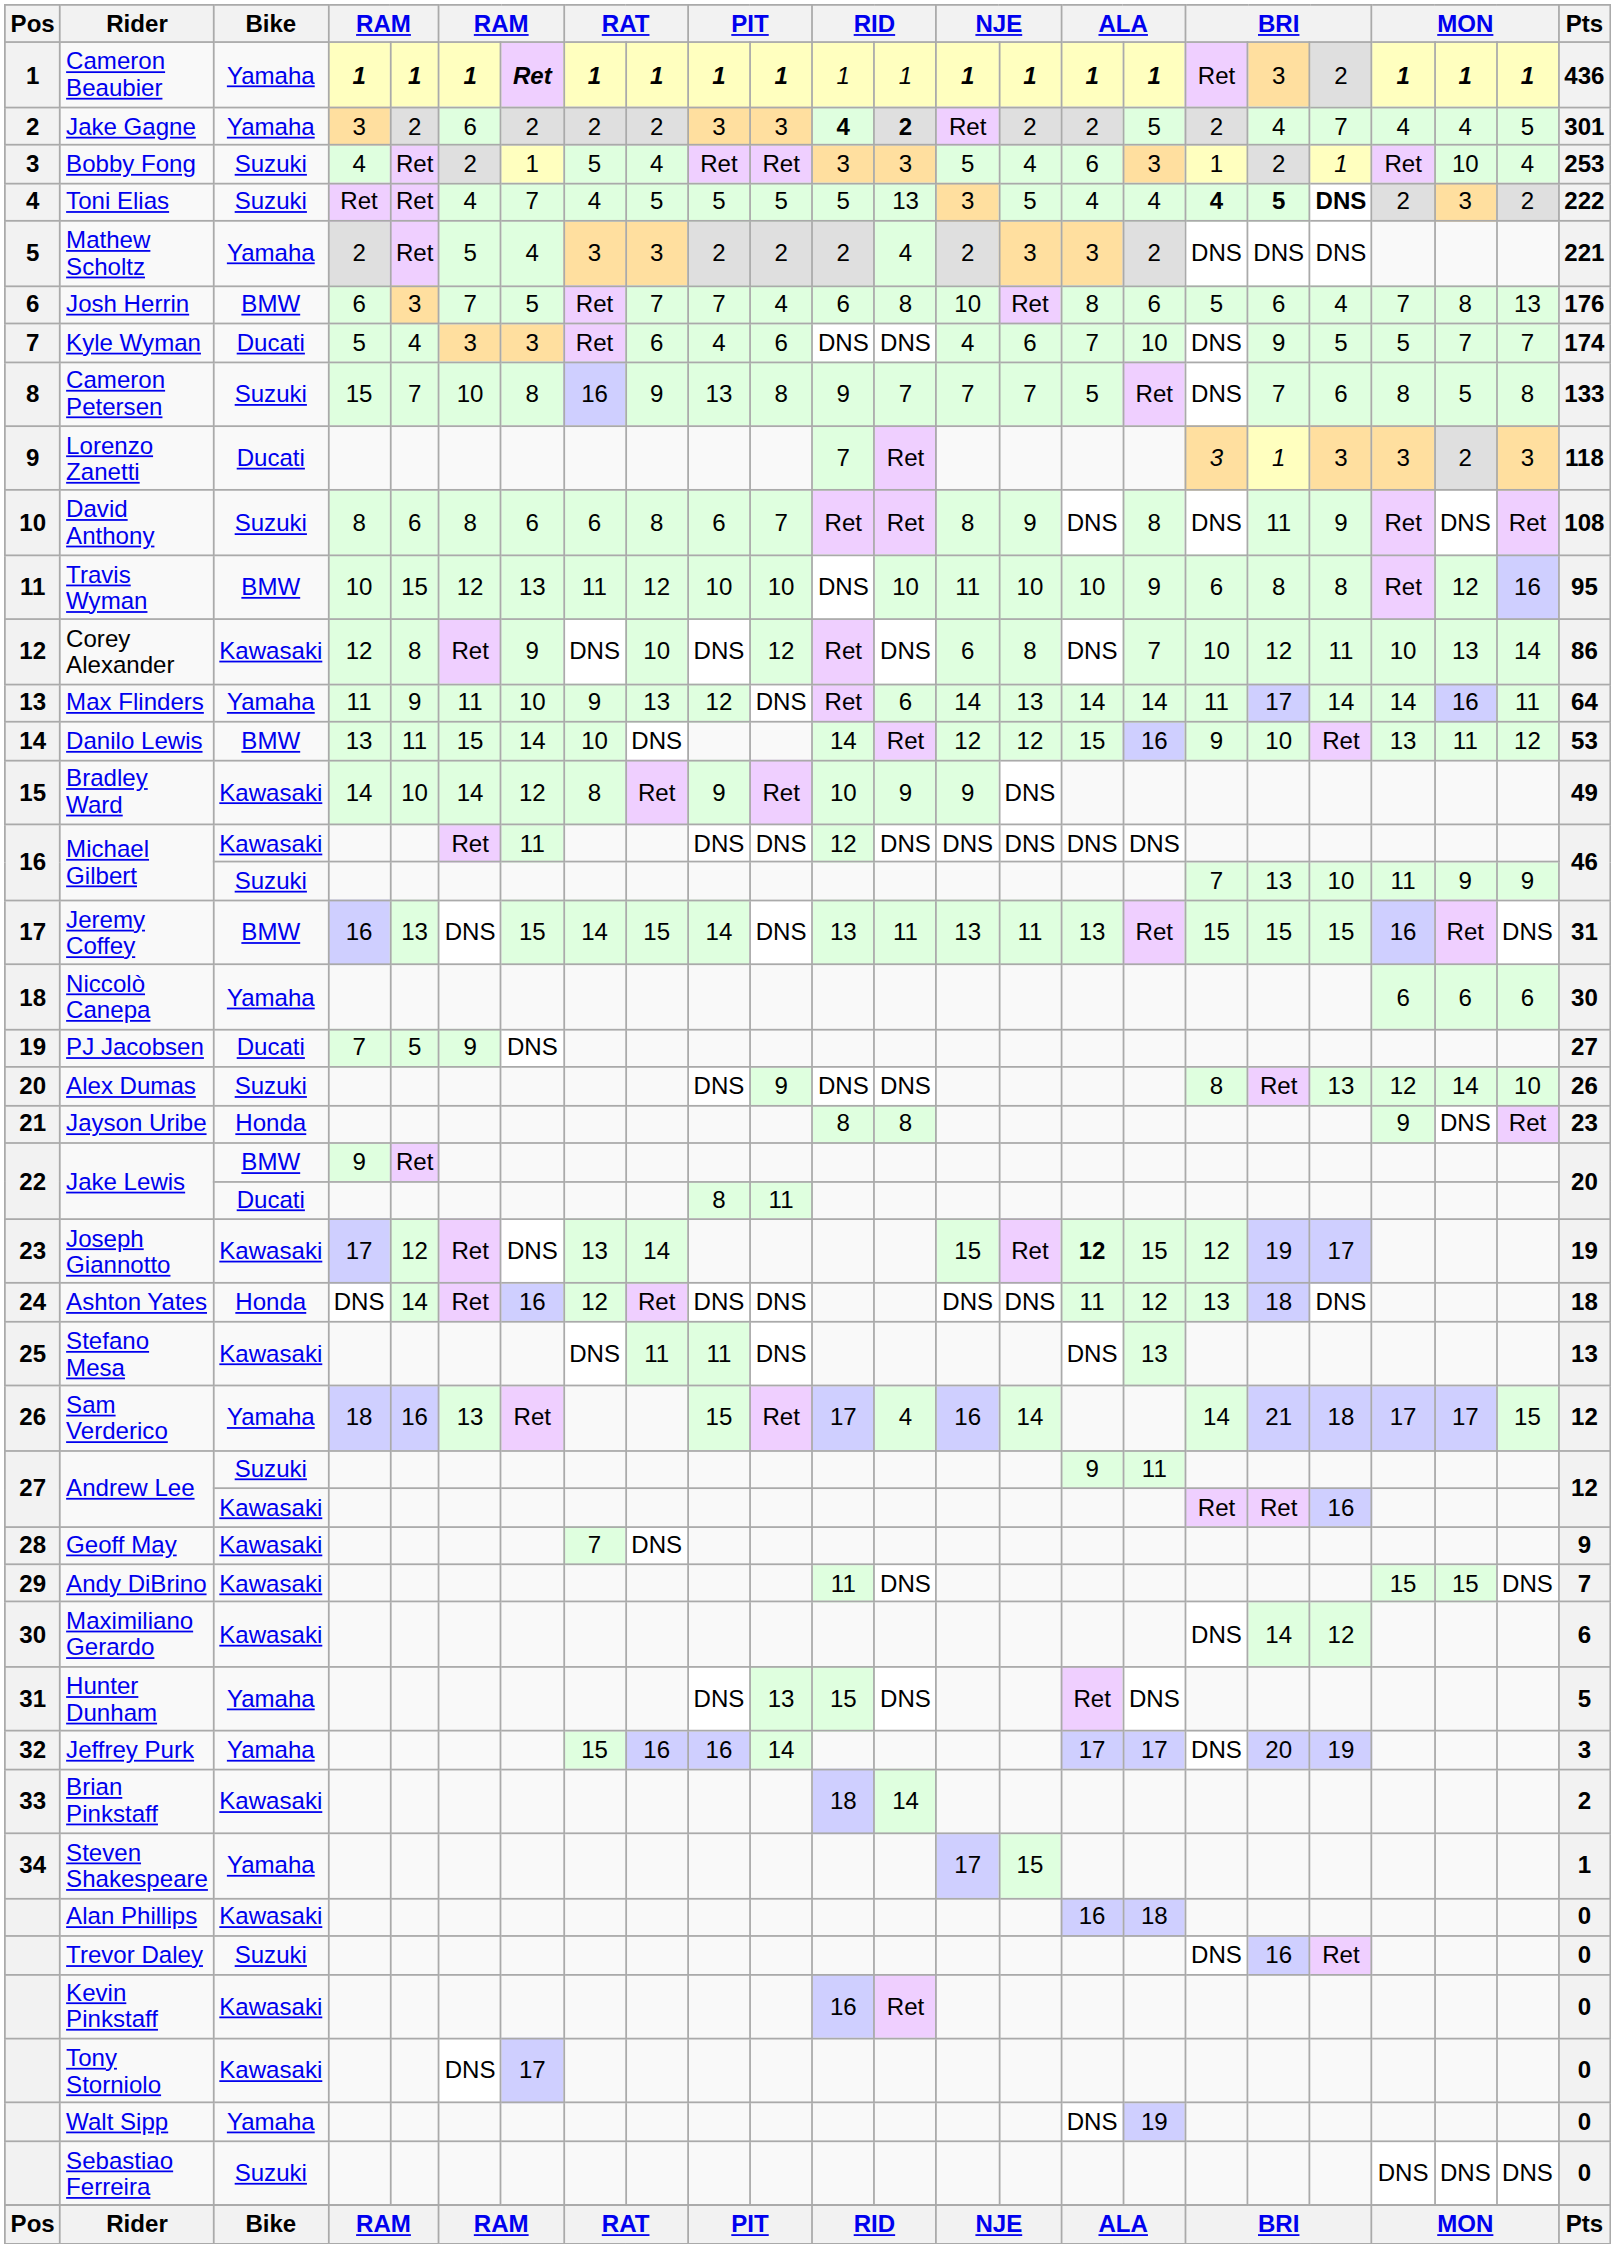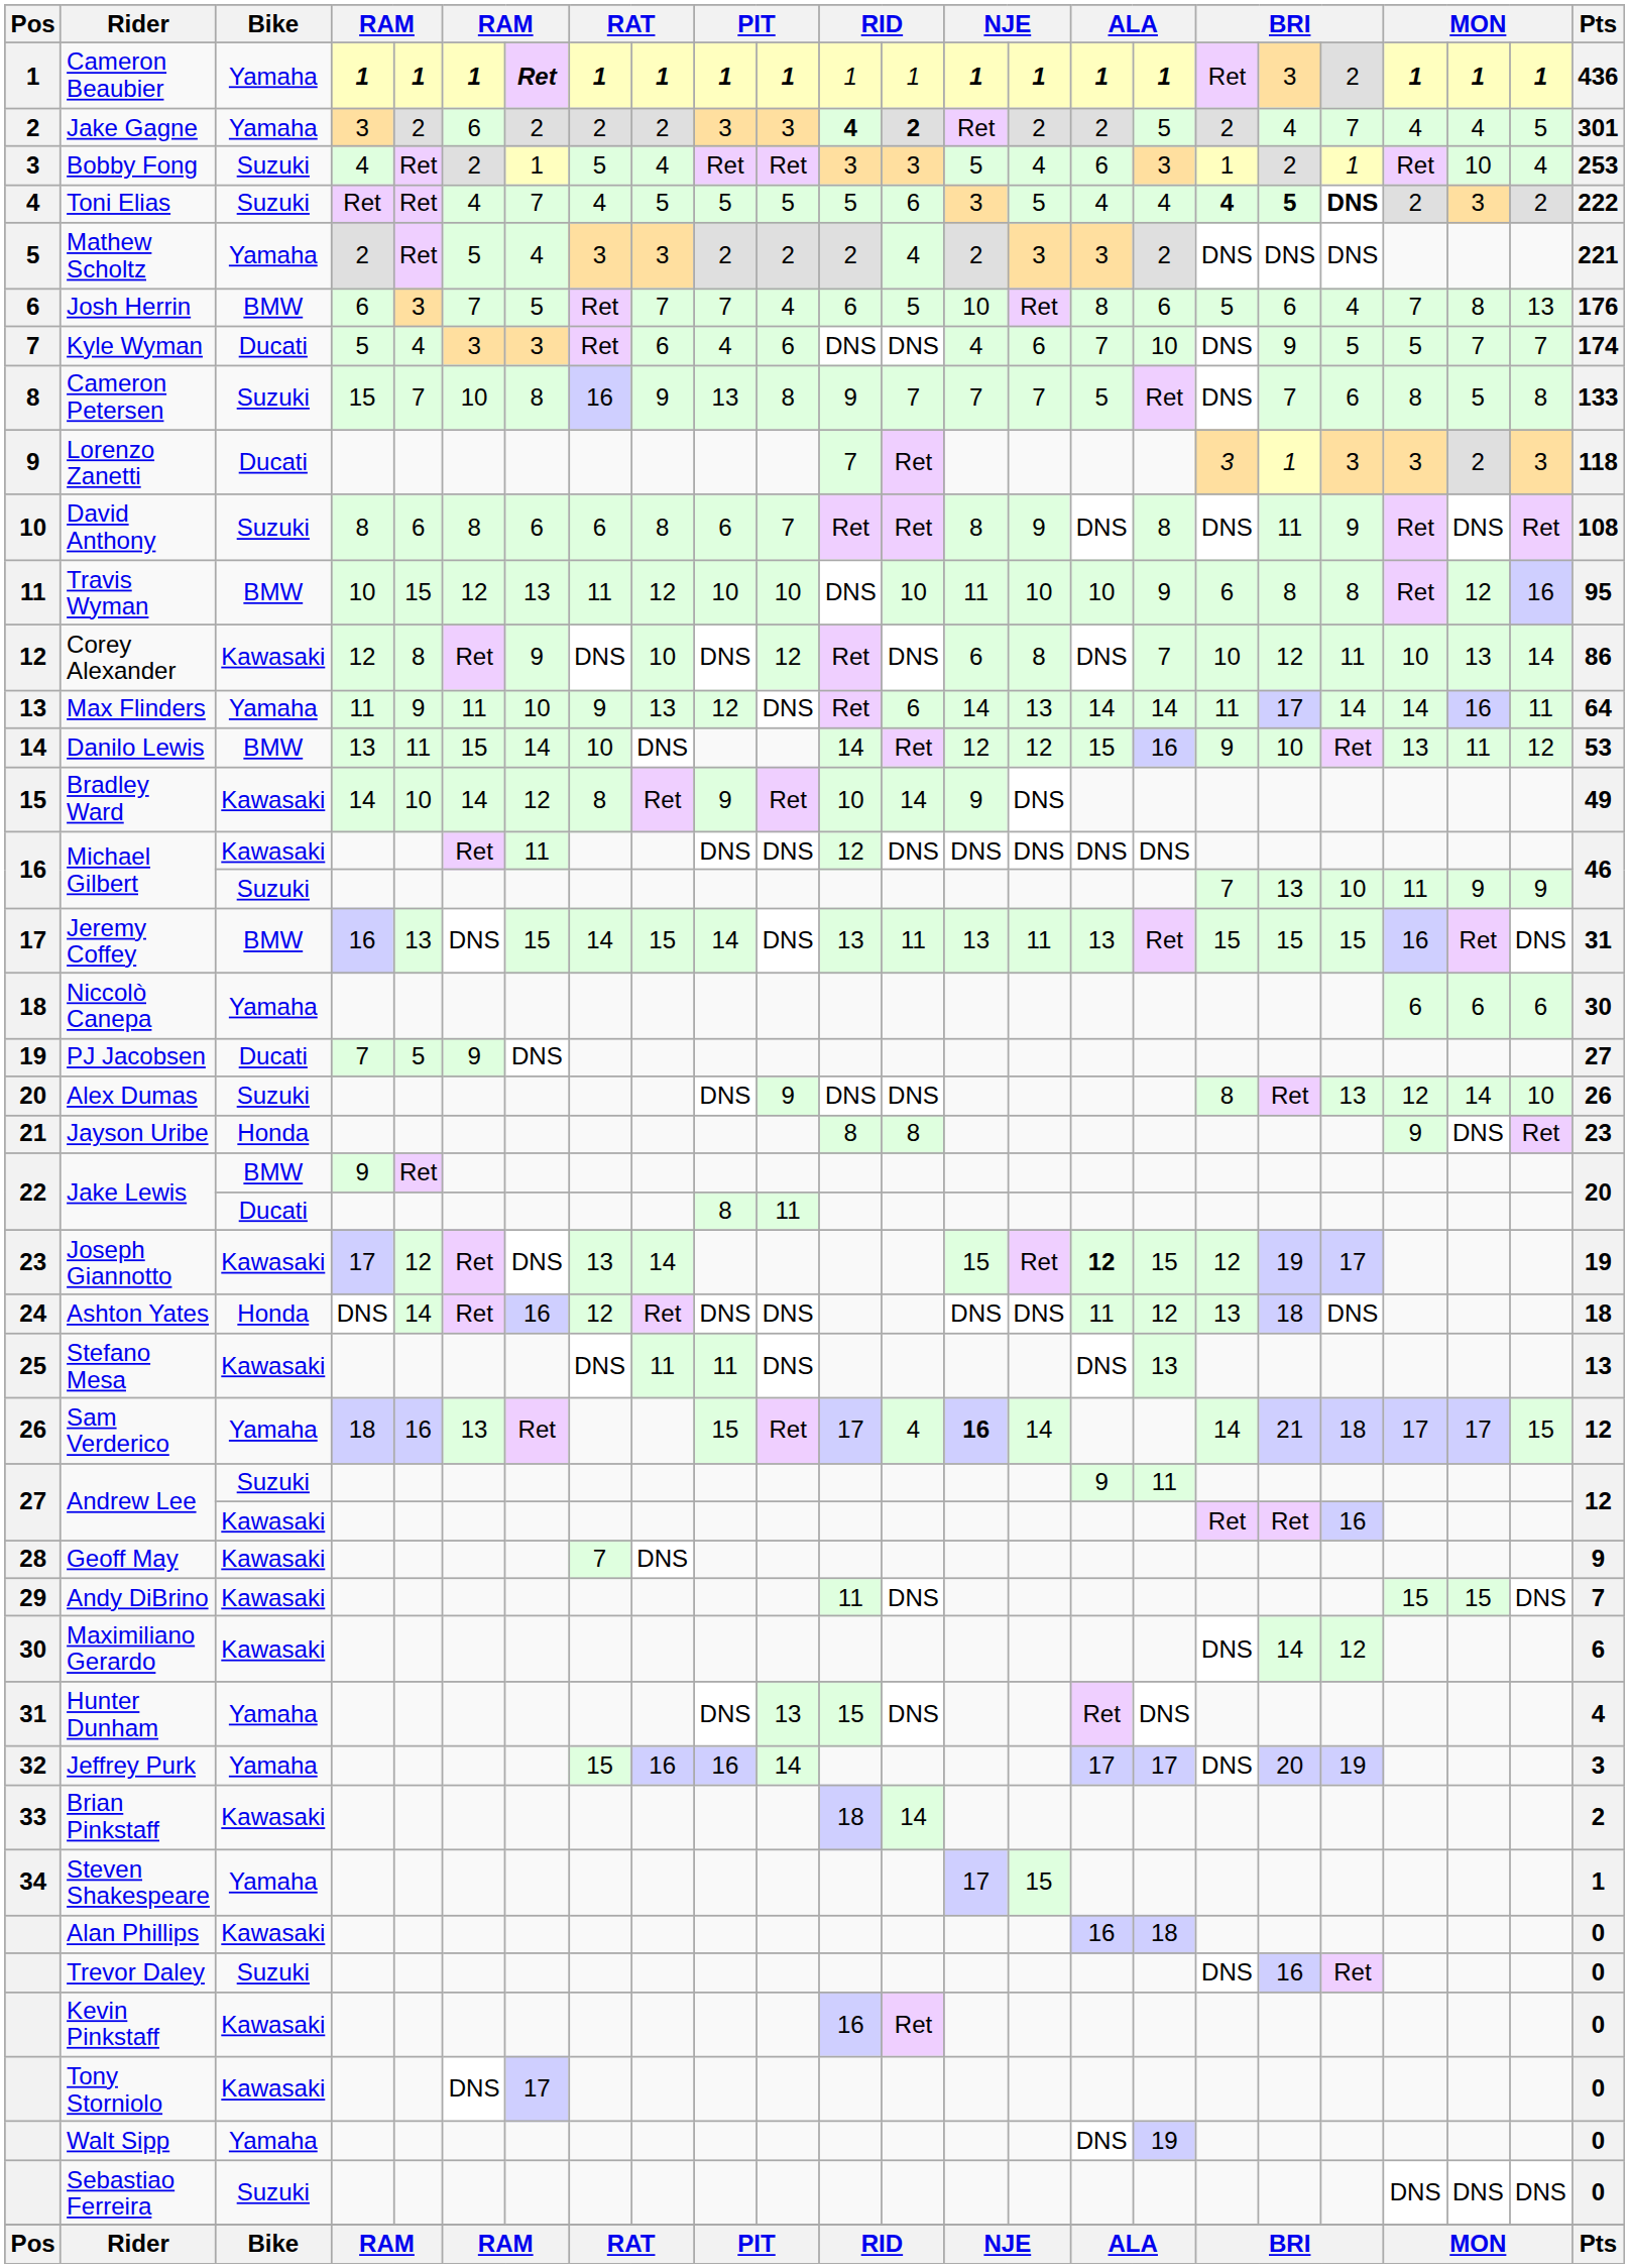Toni Elias | column 13: 13 -> 6
Josh Herrin | column 13: 8 -> 5
Bradley Ward | column 13: 9 -> 14
Sam Verderico | column 14: normal -> bold
Hunter Dunham | Pts: 5 -> 4
